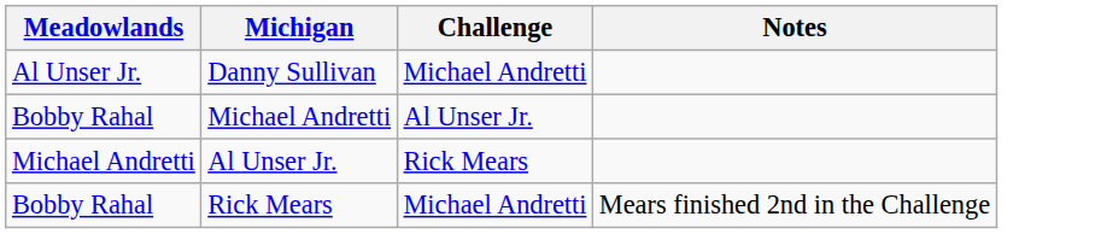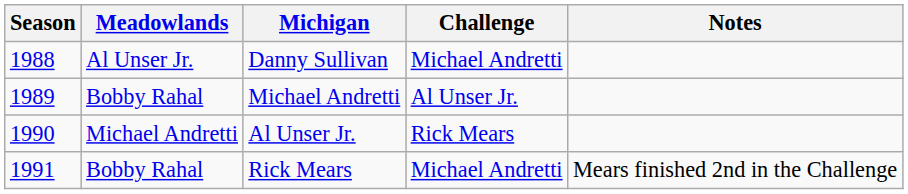+ column: Season | 1988 | 1989 | 1990 | 1991
